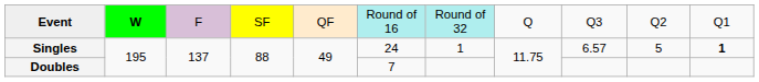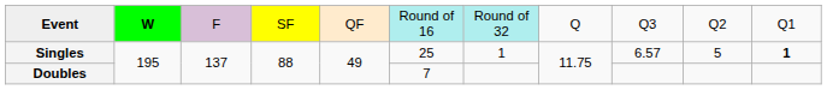Singles | column 6: 24 -> 25
